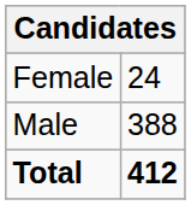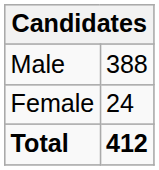rows swapped: Male <-> Female
